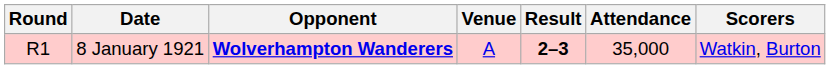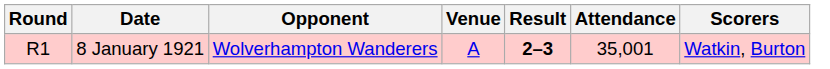8 January 1921 | Opponent: bold -> normal
8 January 1921 | Attendance: 35,000 -> 35,001
